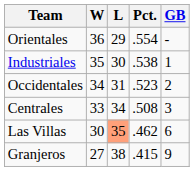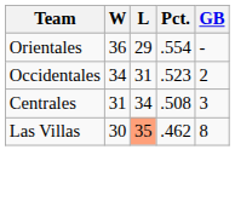- row: Industriales | 35 | 30 | .538 | 1
Centrales | W: 33 -> 31
Las Villas | GB: 6 -> 8
- row: Granjeros | 27 | 38 | .415 | 9
